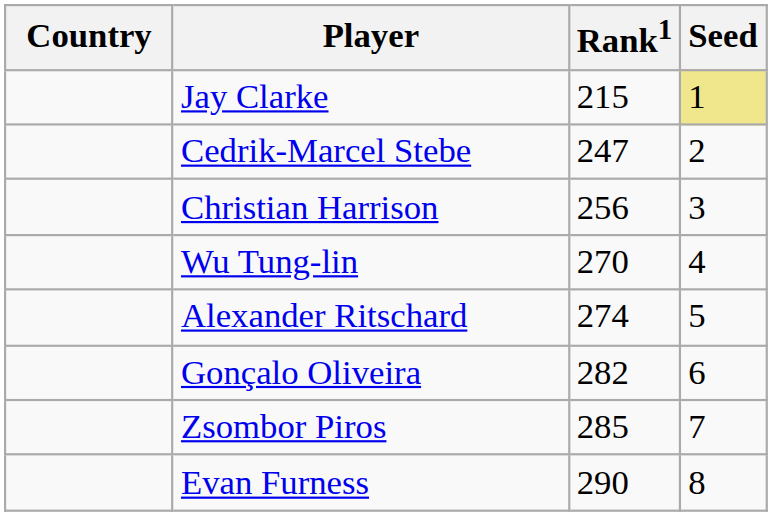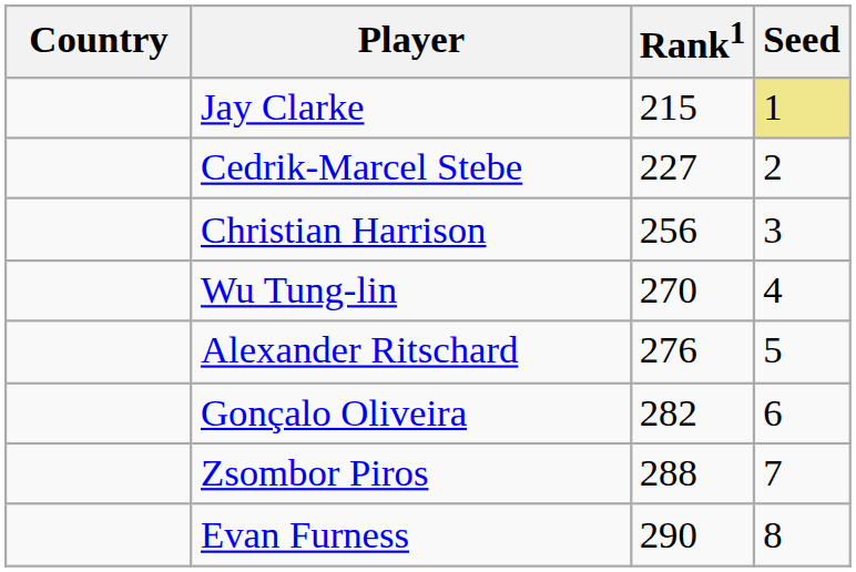Cedrik-Marcel Stebe | Rank1: 247 -> 227
Alexander Ritschard | Rank1: 274 -> 276
Zsombor Piros | Rank1: 285 -> 288
